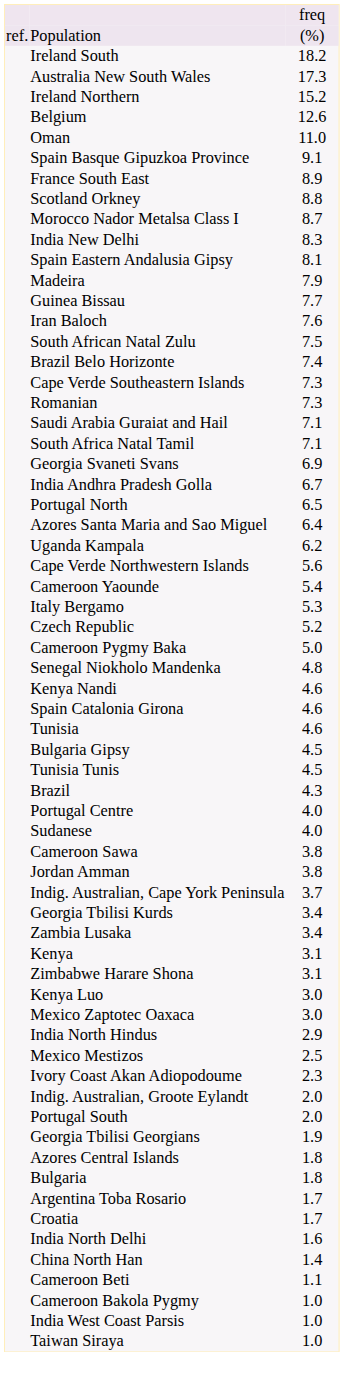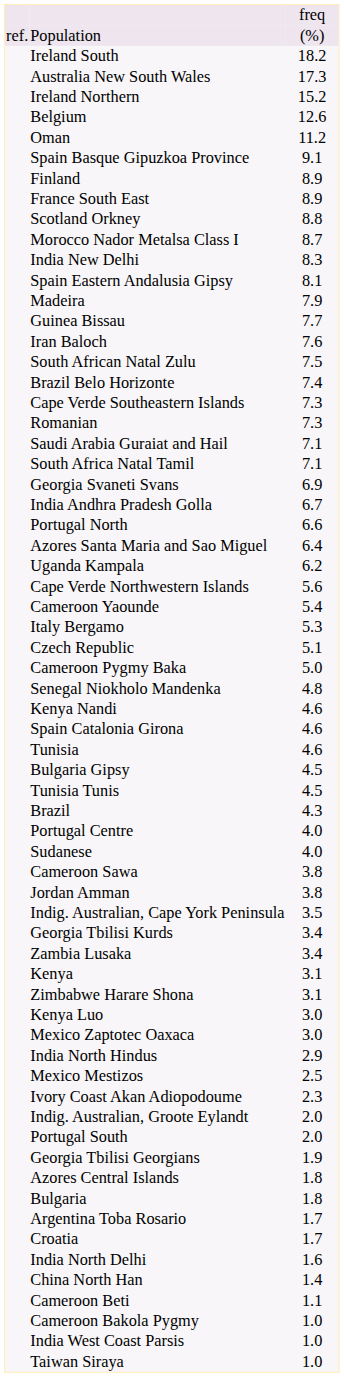Oman | column 3: 11.0 -> 11.2
+ row: Finland | 8.9
Portugal North | column 3: 6.5 -> 6.6
Czech Republic | column 3: 5.2 -> 5.1
Indig. Australian, Cape York Peninsula | column 3: 3.7 -> 3.5
